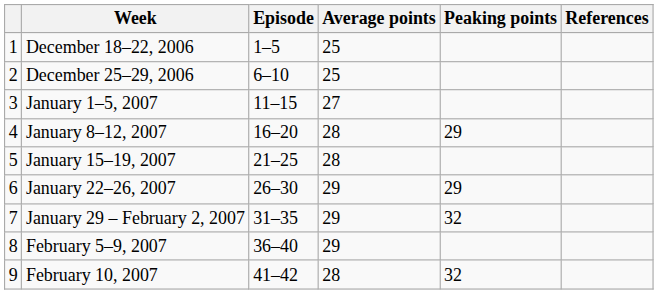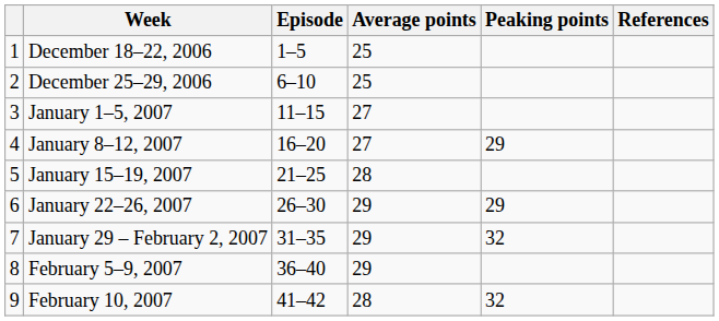January 8–12, 2007 | Average points: 28 -> 27
